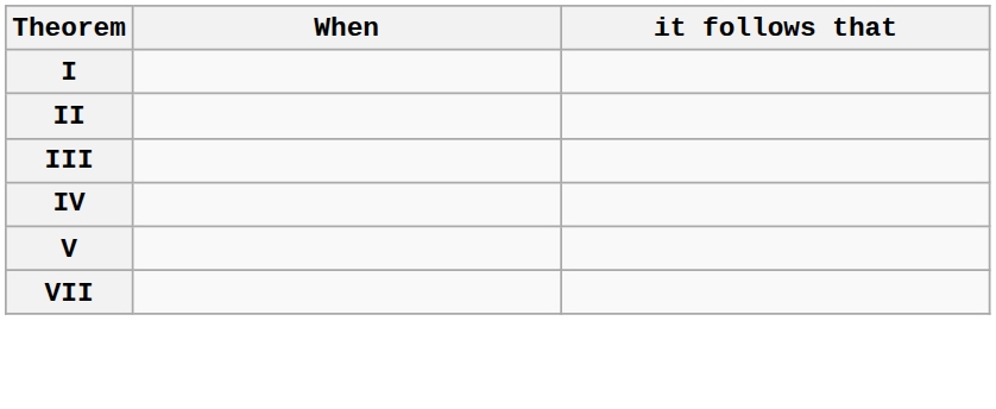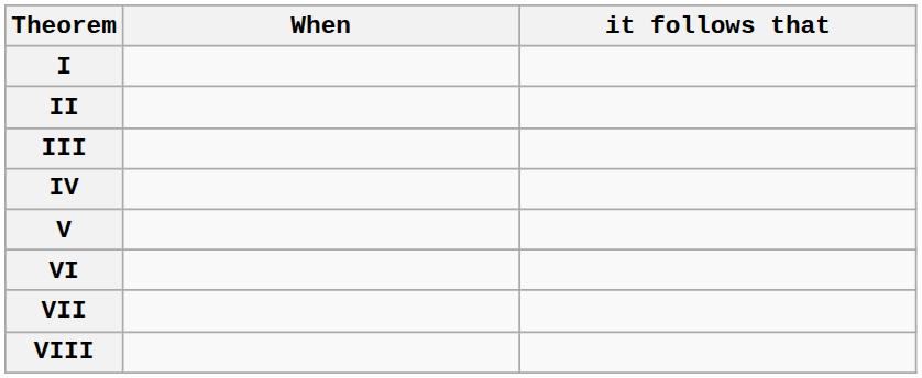+ row: VI
+ row: VIII
